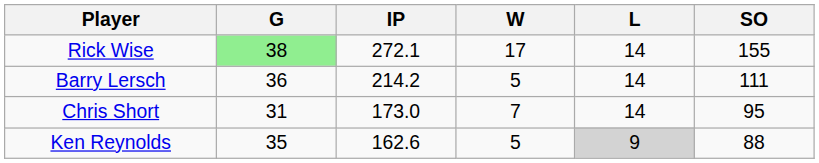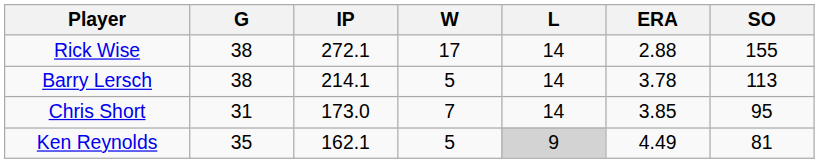+ column: ERA | 2.88 | 3.78 | 3.85 | 4.49
Rick Wise | G: lightgreen background -> no background
Barry Lersch | G: 36 -> 38
Barry Lersch | IP: 214.2 -> 214.1
Barry Lersch | SO: 111 -> 113
Ken Reynolds | IP: 162.6 -> 162.1
Ken Reynolds | SO: 88 -> 81
